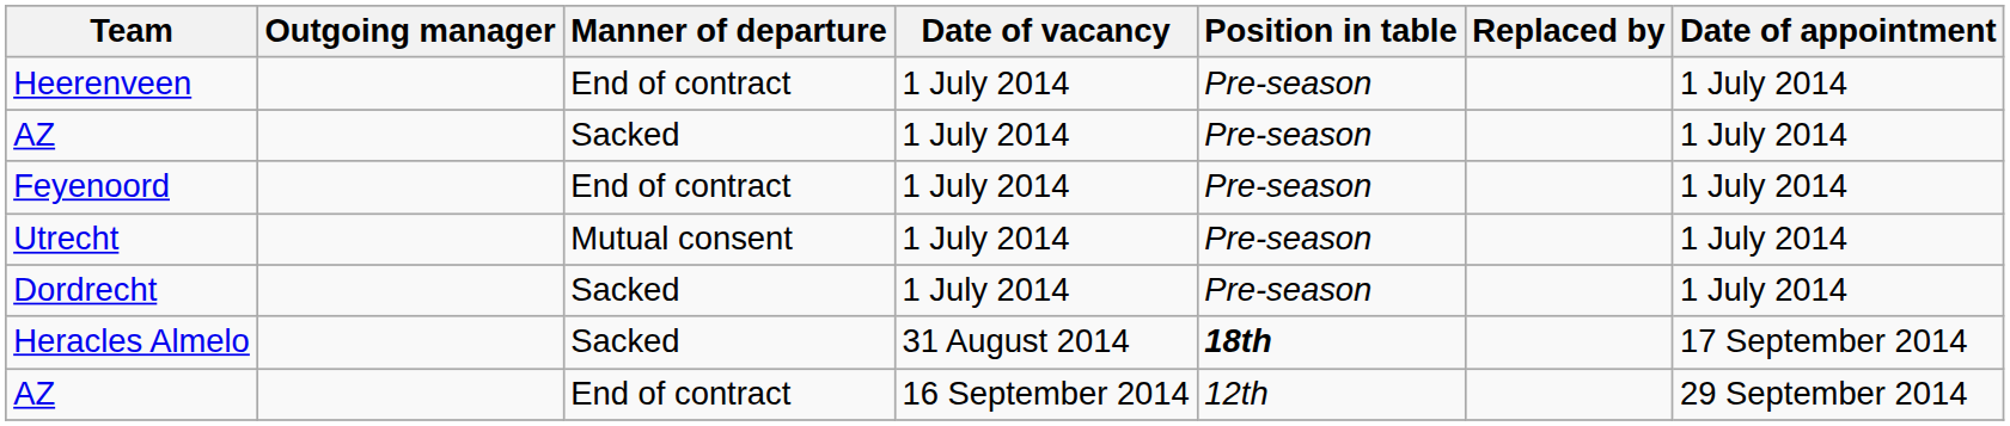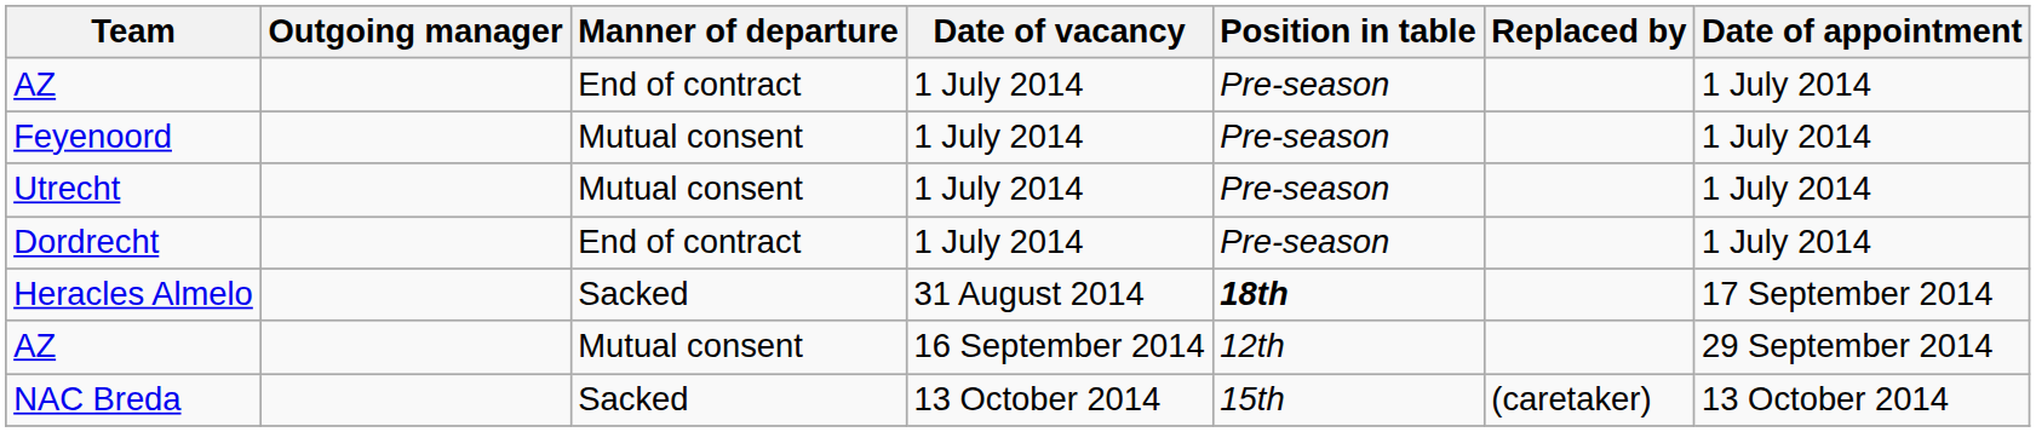- row: Heerenveen | End of contract | 1 July 2014 | Pre-season | 1 July 2014
AZ / 1 July 2014 | Manner of departure: Sacked -> End of contract
Feyenoord | Manner of departure: End of contract -> Mutual consent
Dordrecht | Manner of departure: Sacked -> End of contract
AZ / 16 September 2014 | Manner of departure: End of contract -> Mutual consent
+ row: NAC Breda | Sacked | 13 October 2014 | 15th | (caretaker) | 13 October 2014
